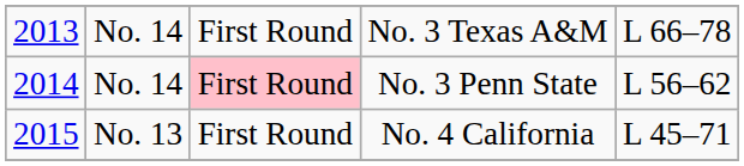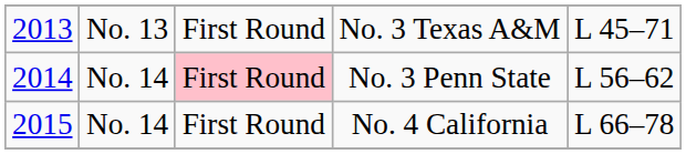No. 3 Texas A&M | column 2: No. 14 -> No. 13
No. 3 Texas A&M | column 5: L 66–78 -> L 45–71
No. 4 California | column 2: No. 13 -> No. 14
No. 4 California | column 5: L 45–71 -> L 66–78
